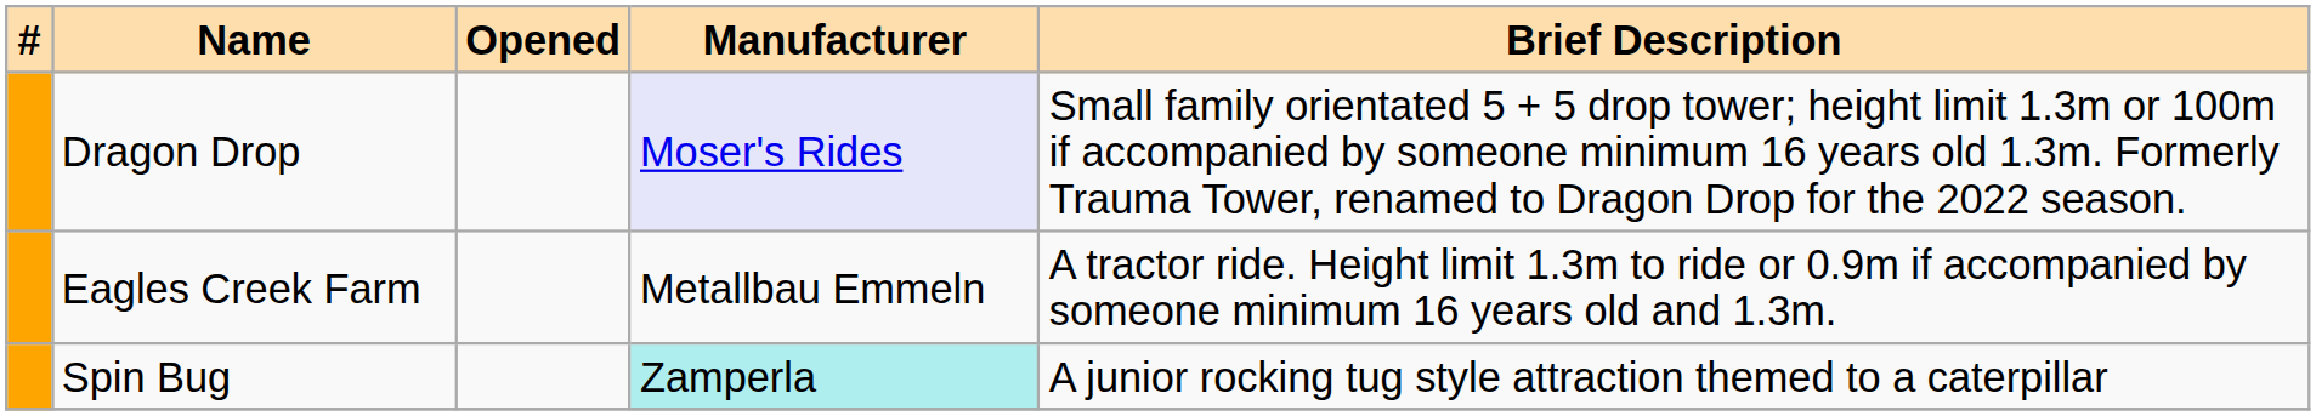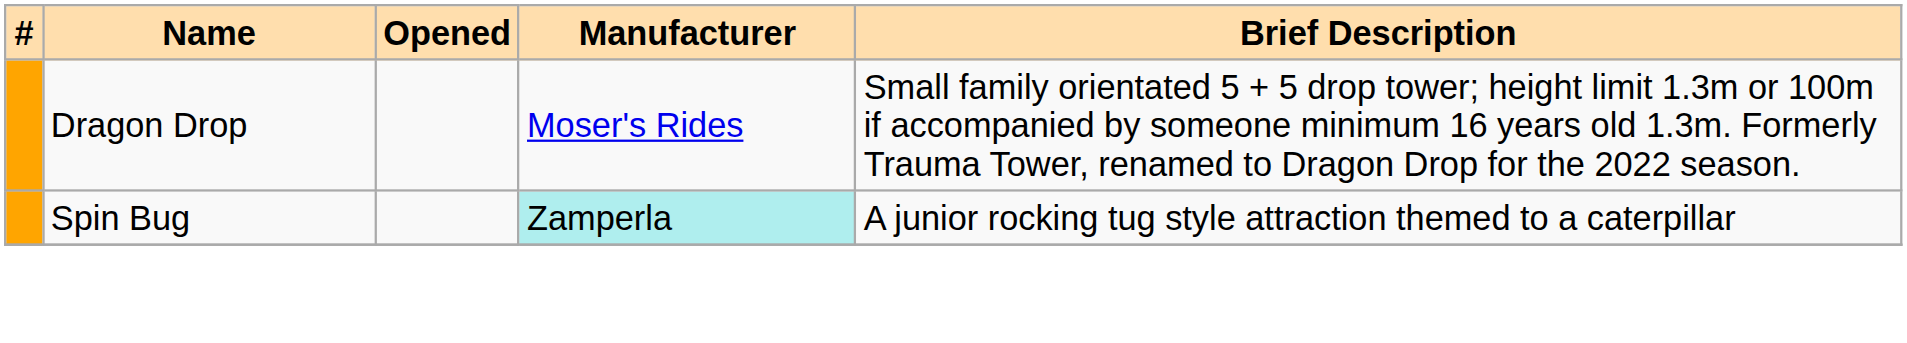Dragon Drop | Manufacturer: lavender background -> no background
- row: Eagles Creek Farm | Metallbau Emmeln | A tractor ride. Height limit 1.3m to ride or 0.9m if accompanied by someone minimum 16 years old and 1.3m.
